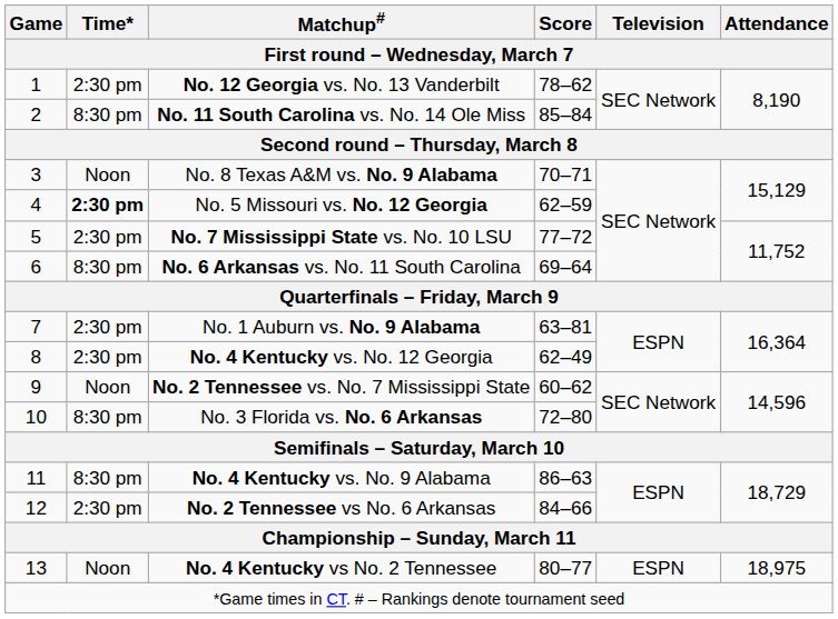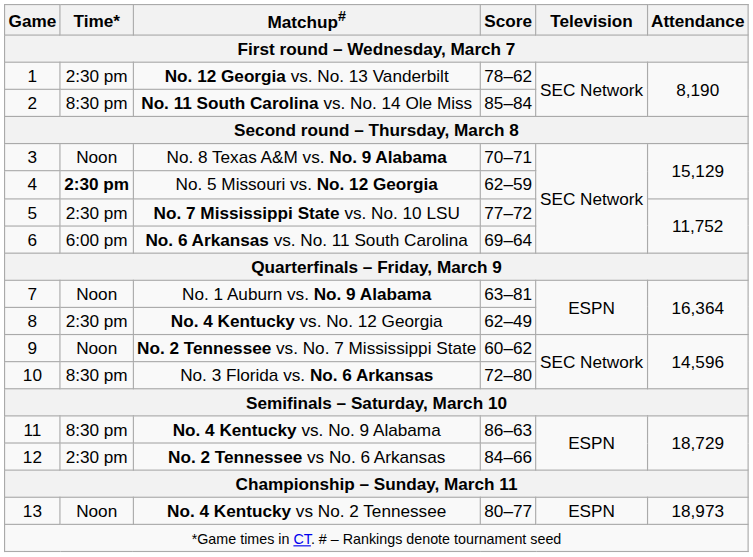No. 6 Arkansas vs. No. 11 South Carolina | Time*: 8:30 pm -> 6:00 pm
No. 1 Auburn vs. No. 9 Alabama | Time*: 2:30 pm -> Noon
No. 4 Kentucky vs No. 2 Tennessee | Attendance: 18,975 -> 18,973
